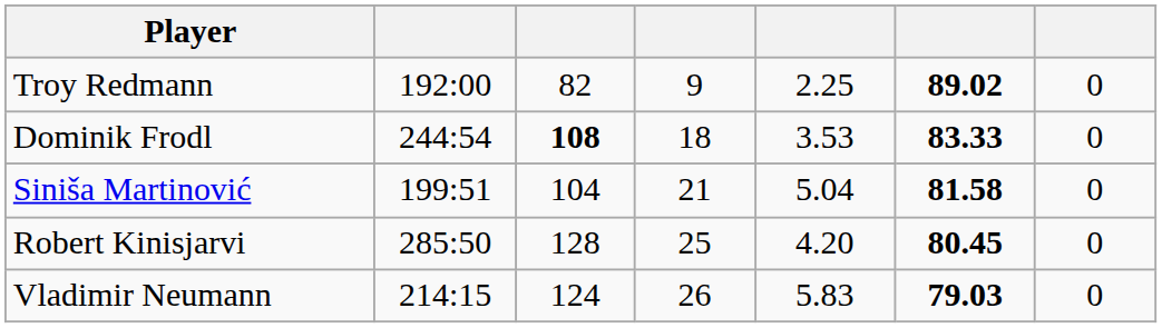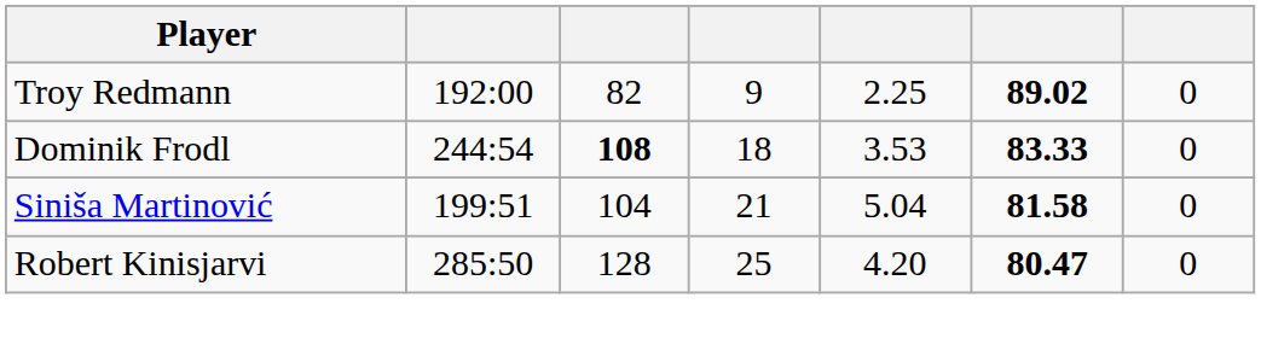Robert Kinisjarvi | column 6: 80.45 -> 80.47
- row: Vladimir Neumann | 214:15 | 124 | 26 | 5.83 | 79.03 | 0
